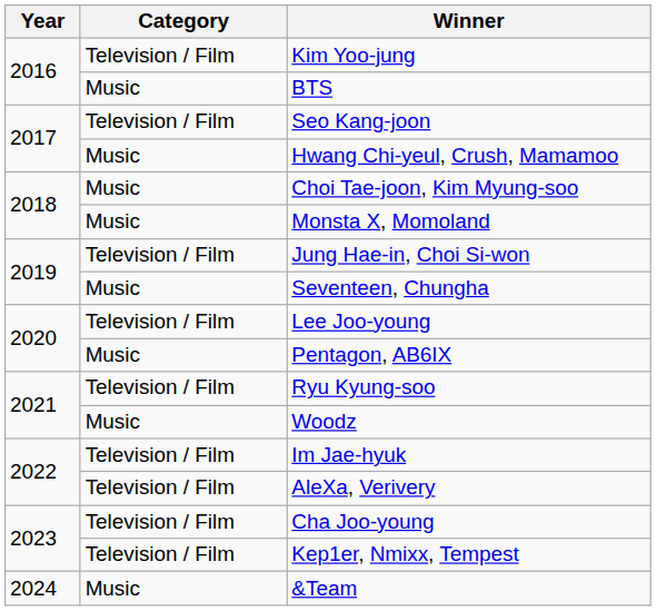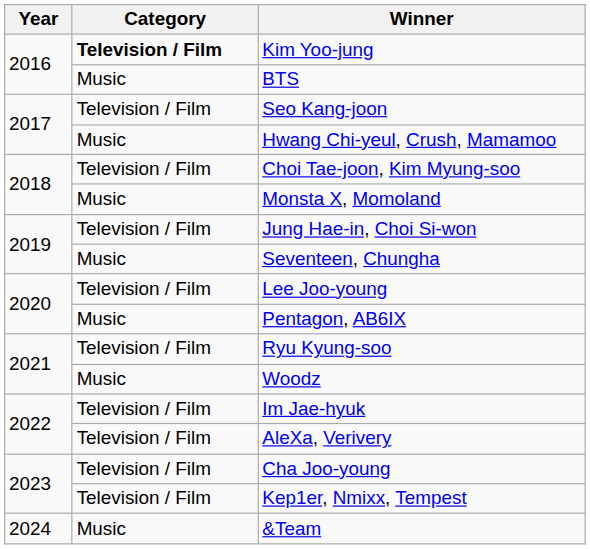Kim Yoo-jung | Category: normal -> bold
Choi Tae-joon, Kim Myung-soo | Category: Music -> Television / Film
